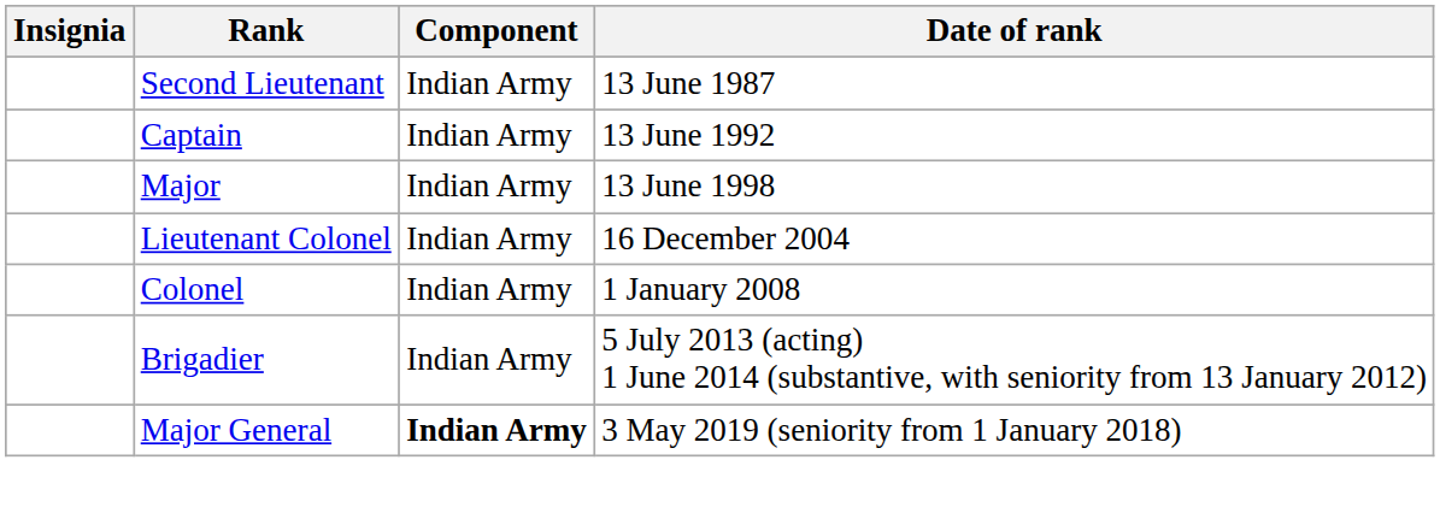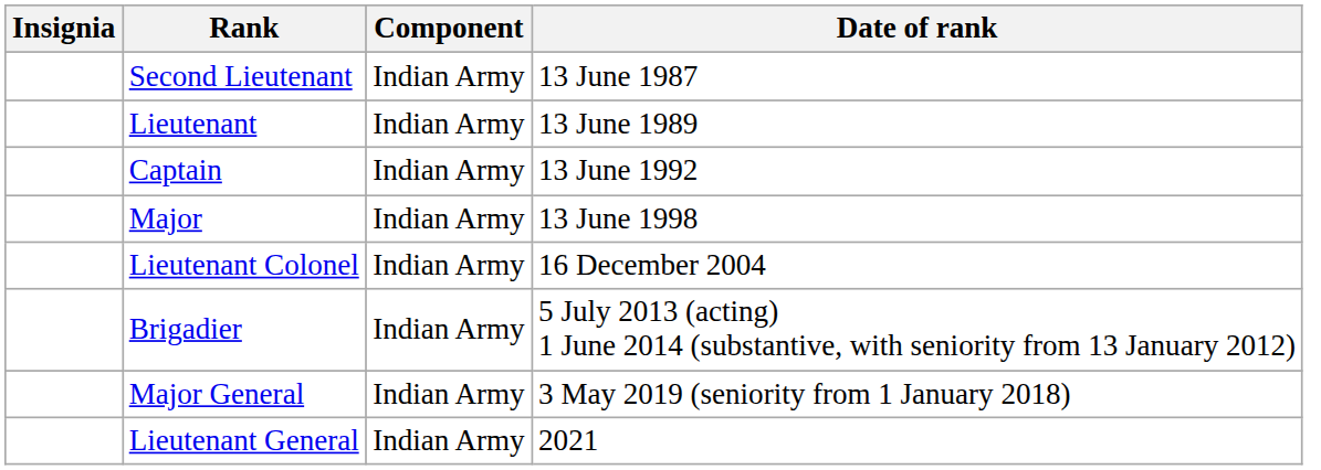+ row: Lieutenant | Indian Army | 13 June 1989
- row: Colonel | Indian Army | 1 January 2008
Major General | Component: bold -> normal
+ row: Lieutenant General | Indian Army | 2021
